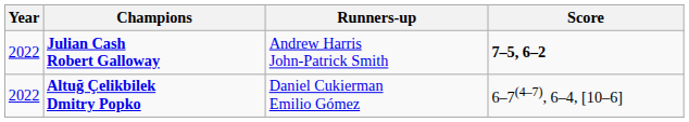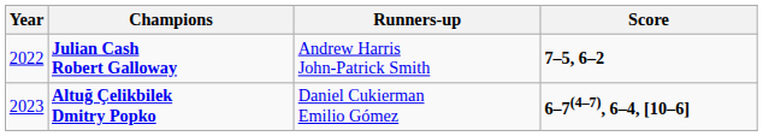Altuğ Çelikbilek Dmitry Popko | Year: 2022 -> 2023
Altuğ Çelikbilek Dmitry Popko | Score: normal -> bold
